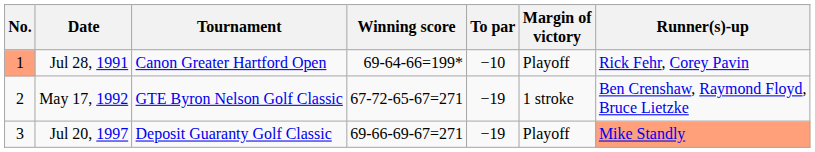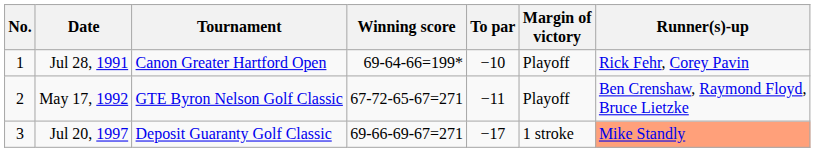Jul 28, 1991 | No.: lightsalmon background -> no background
May 17, 1992 | To par: −19 -> −11
May 17, 1992 | Margin of victory: 1 stroke -> Playoff
Jul 20, 1997 | To par: −19 -> −17
Jul 20, 1997 | Margin of victory: Playoff -> 1 stroke
